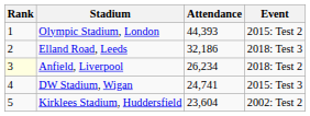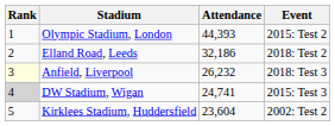Elland Road, Leeds | Event: 2018: Test 3 -> 2018: Test 2
Anfield, Liverpool | Attendance: 26,234 -> 26,232
Anfield, Liverpool | Event: 2018: Test 2 -> 2018: Test 3
DW Stadium, Wigan | Rank: no background -> lightgrey background
